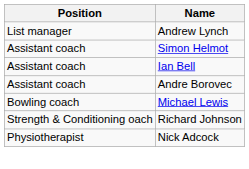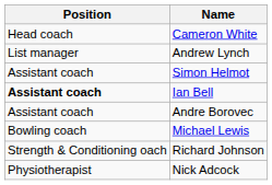+ row: Head coach | Cameron White
Ian Bell | Position: normal -> bold
